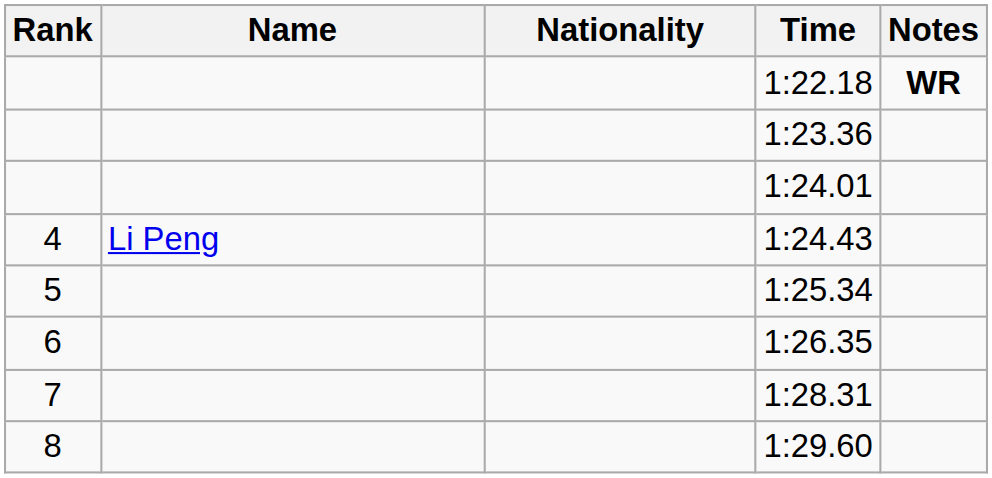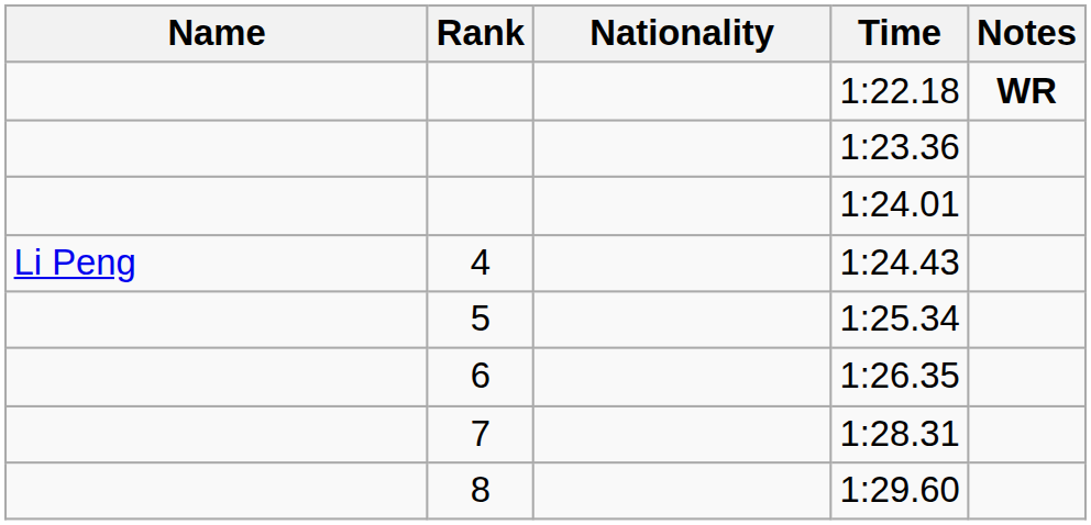columns swapped: Rank <-> Name
